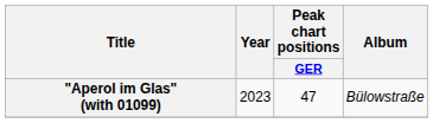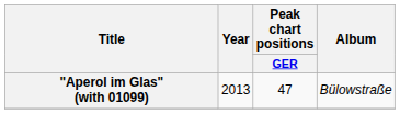"Aperol im Glas" (with 01099) | Year: 2023 -> 2013
